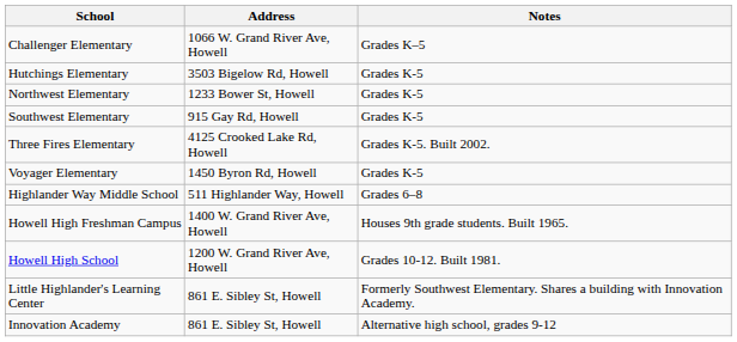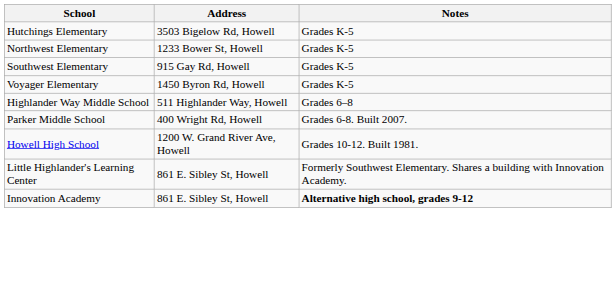- row: Challenger Elementary | 1066 W. Grand River Ave, Howell | Grades K–5
- row: Three Fires Elementary | 4125 Crooked Lake Rd, Howell | Grades K-5. Built 2002.
+ row: Parker Middle School | 400 Wright Rd, Howell | Grades 6-8. Built 2007.
- row: Howell High Freshman Campus | 1400 W. Grand River Ave, Howell | Houses 9th grade students. Built 1965.
Innovation Academy | Notes: normal -> bold
